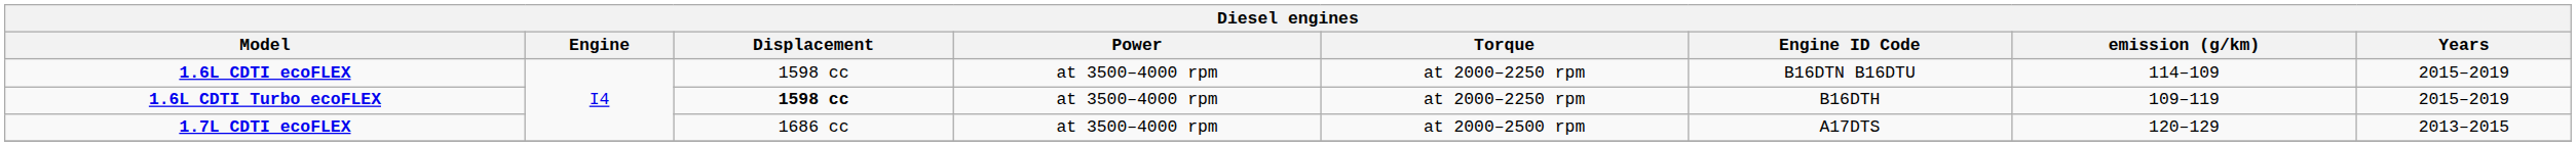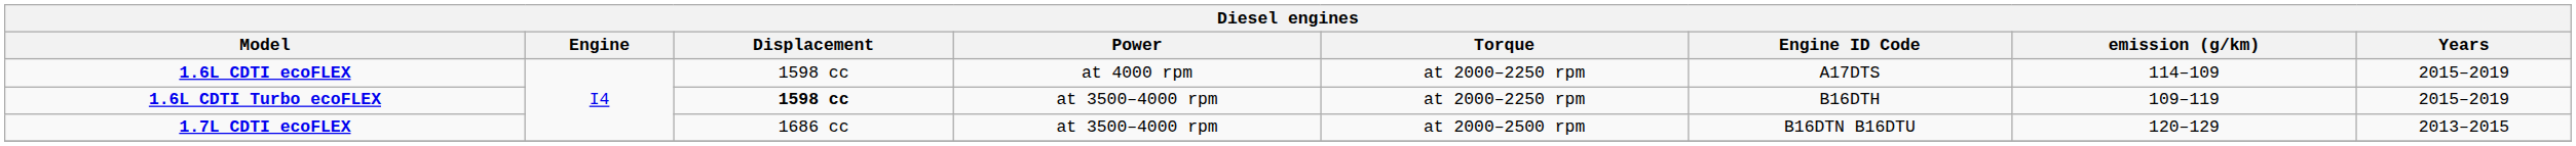1.6L CDTI ecoFLEX | Power: at 3500–4000 rpm -> at 4000 rpm
1.6L CDTI ecoFLEX | Engine ID Code: B16DTN B16DTU -> A17DTS
1.7L CDTI ecoFLEX | Engine ID Code: A17DTS -> B16DTN B16DTU
